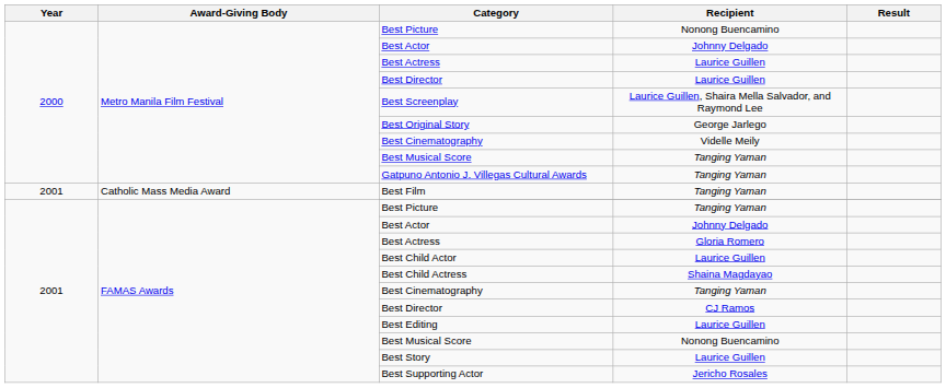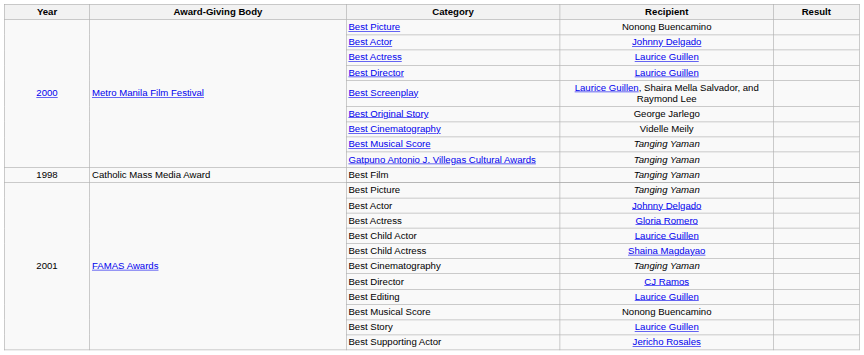Best Film | Year: 2001 -> 1998
